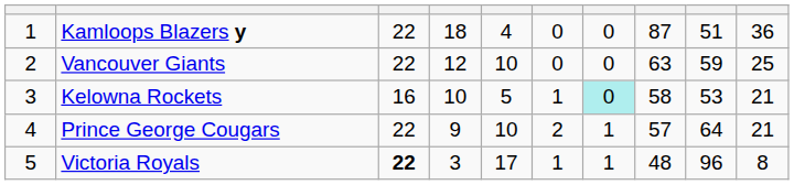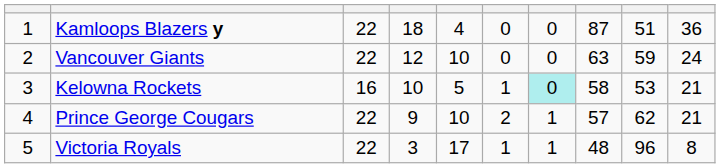Vancouver Giants | column 10: 25 -> 24
Prince George Cougars | column 9: 64 -> 62
Victoria Royals | column 3: bold -> normal
